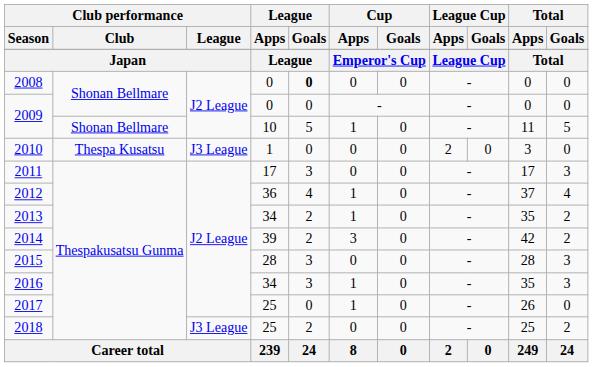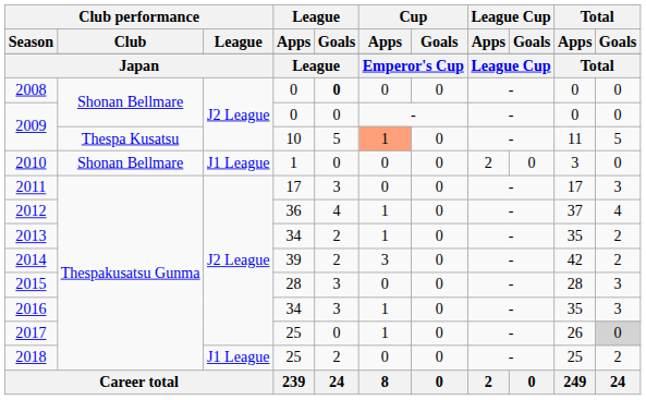2009 / 10 | Club performance / Club: Shonan Bellmare -> Thespa Kusatsu
2009 / 10 | Cup / Apps: no background -> lightsalmon background
2010 | Club performance / Club: Thespa Kusatsu -> Shonan Bellmare
2010 | Club performance / League: J3 League -> J1 League
2017 | Total / Goals: no background -> lightgrey background
2018 | Club performance / League: J3 League -> J1 League
